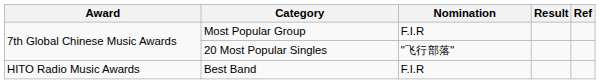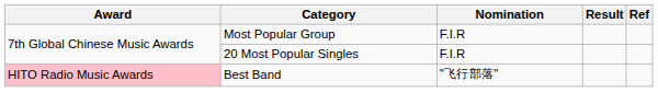20 Most Popular Singles | Nomination: "飞行部落" -> F.I.R
Best Band | Award: no background -> pink background
Best Band | Nomination: F.I.R -> "飞行部落"
